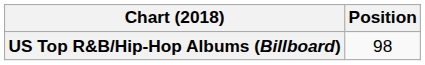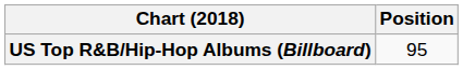US Top R&B/Hip-Hop Albums (Billboard) | Position: 98 -> 95
